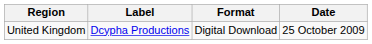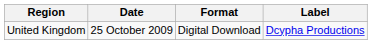columns swapped: Date <-> Label
